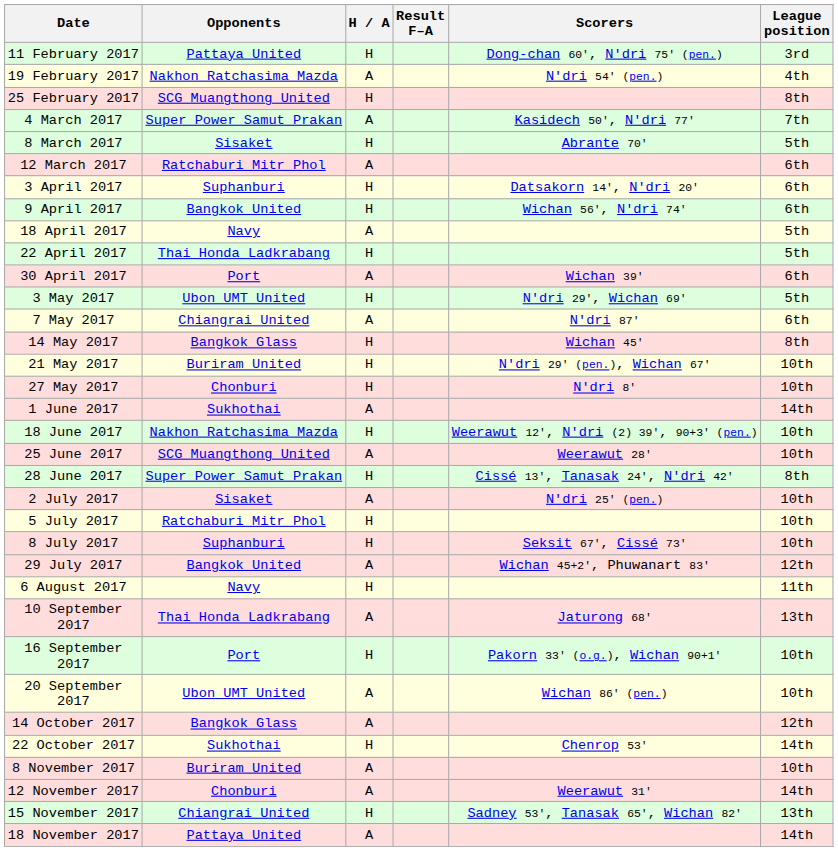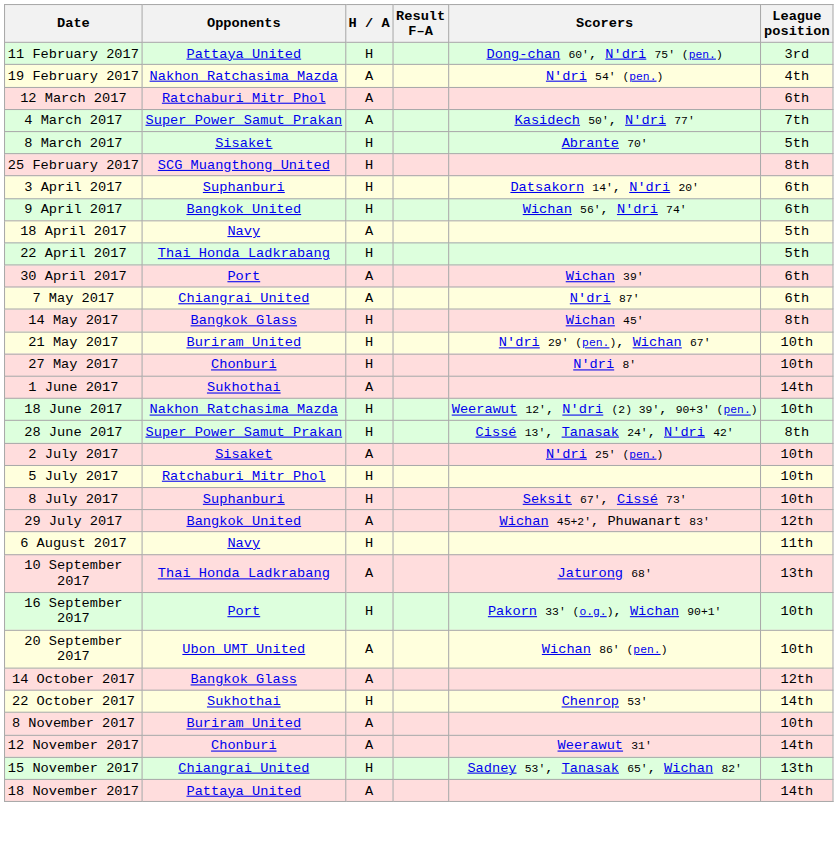rows swapped: 25 February 2017 <-> 12 March 2017
- row: 3 May 2017 | Ubon UMT United | H | N'dri 29', Wichan 69' | 5th
- row: 25 June 2017 | SCG Muangthong United | A | Weerawut 28' | 10th
